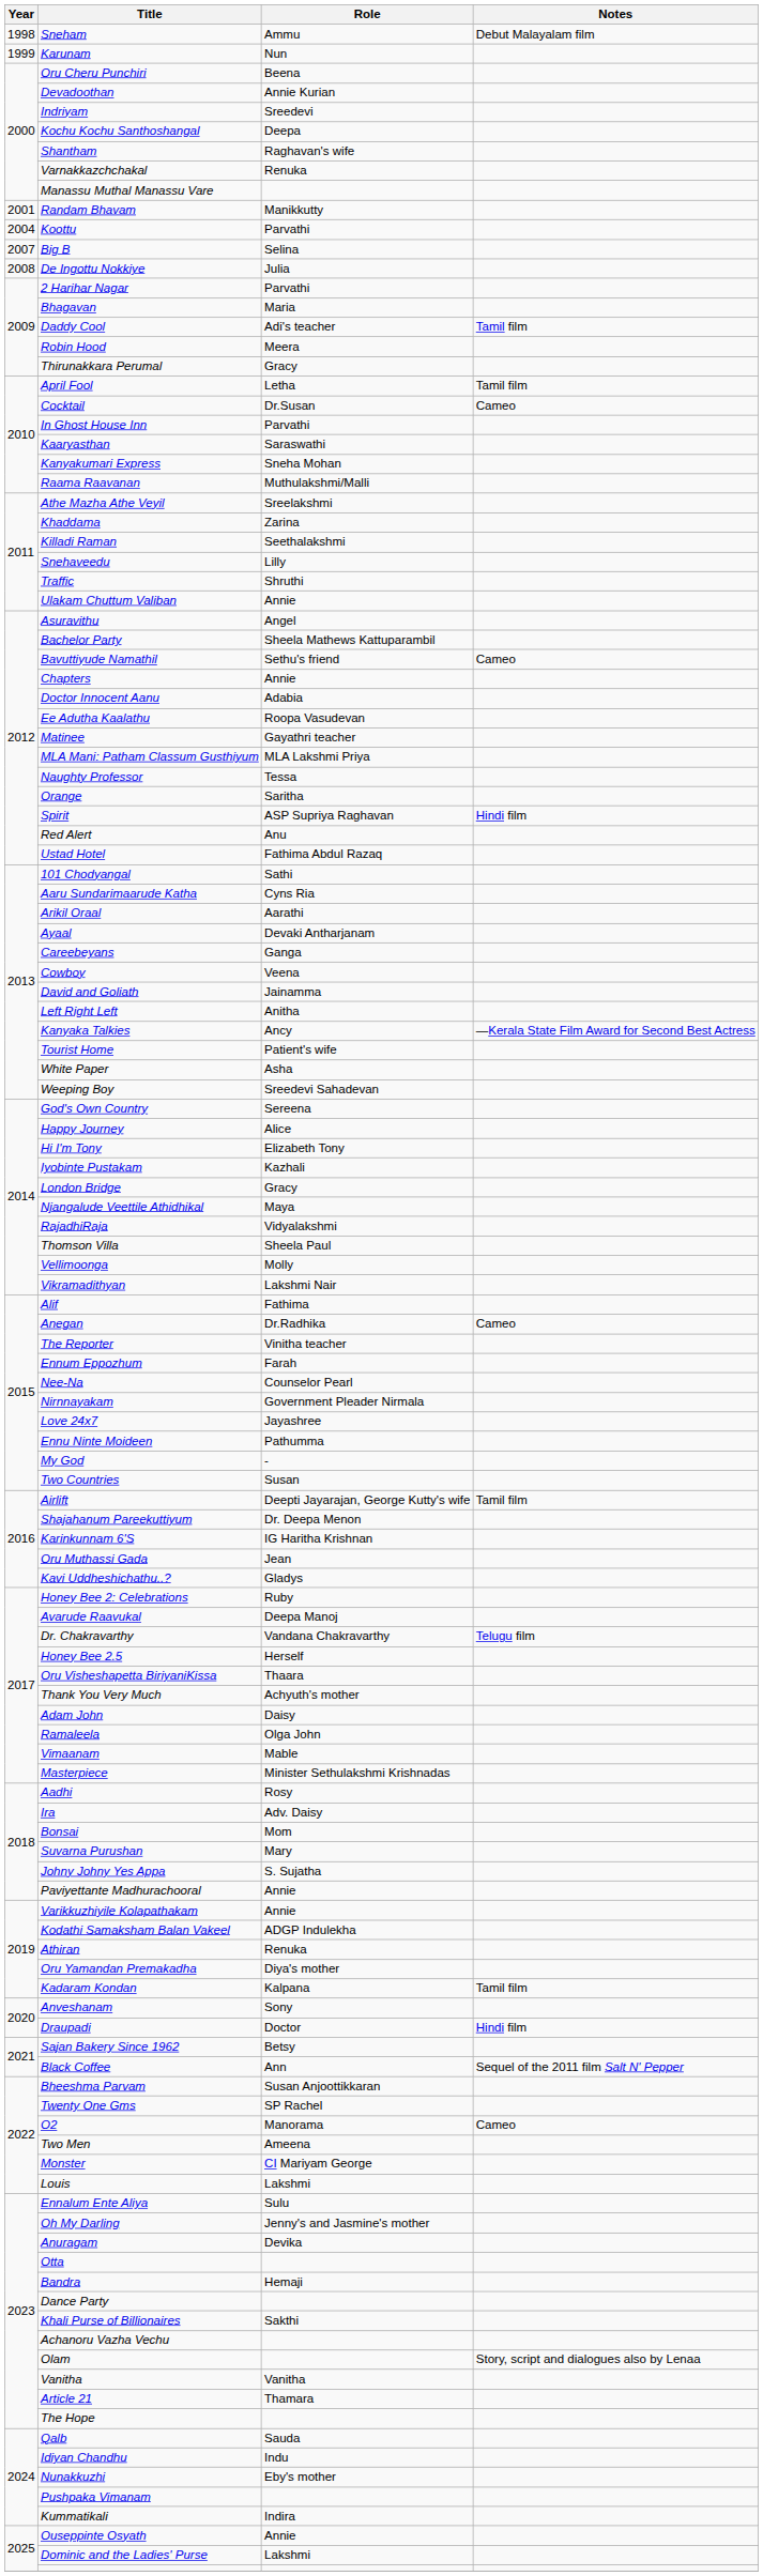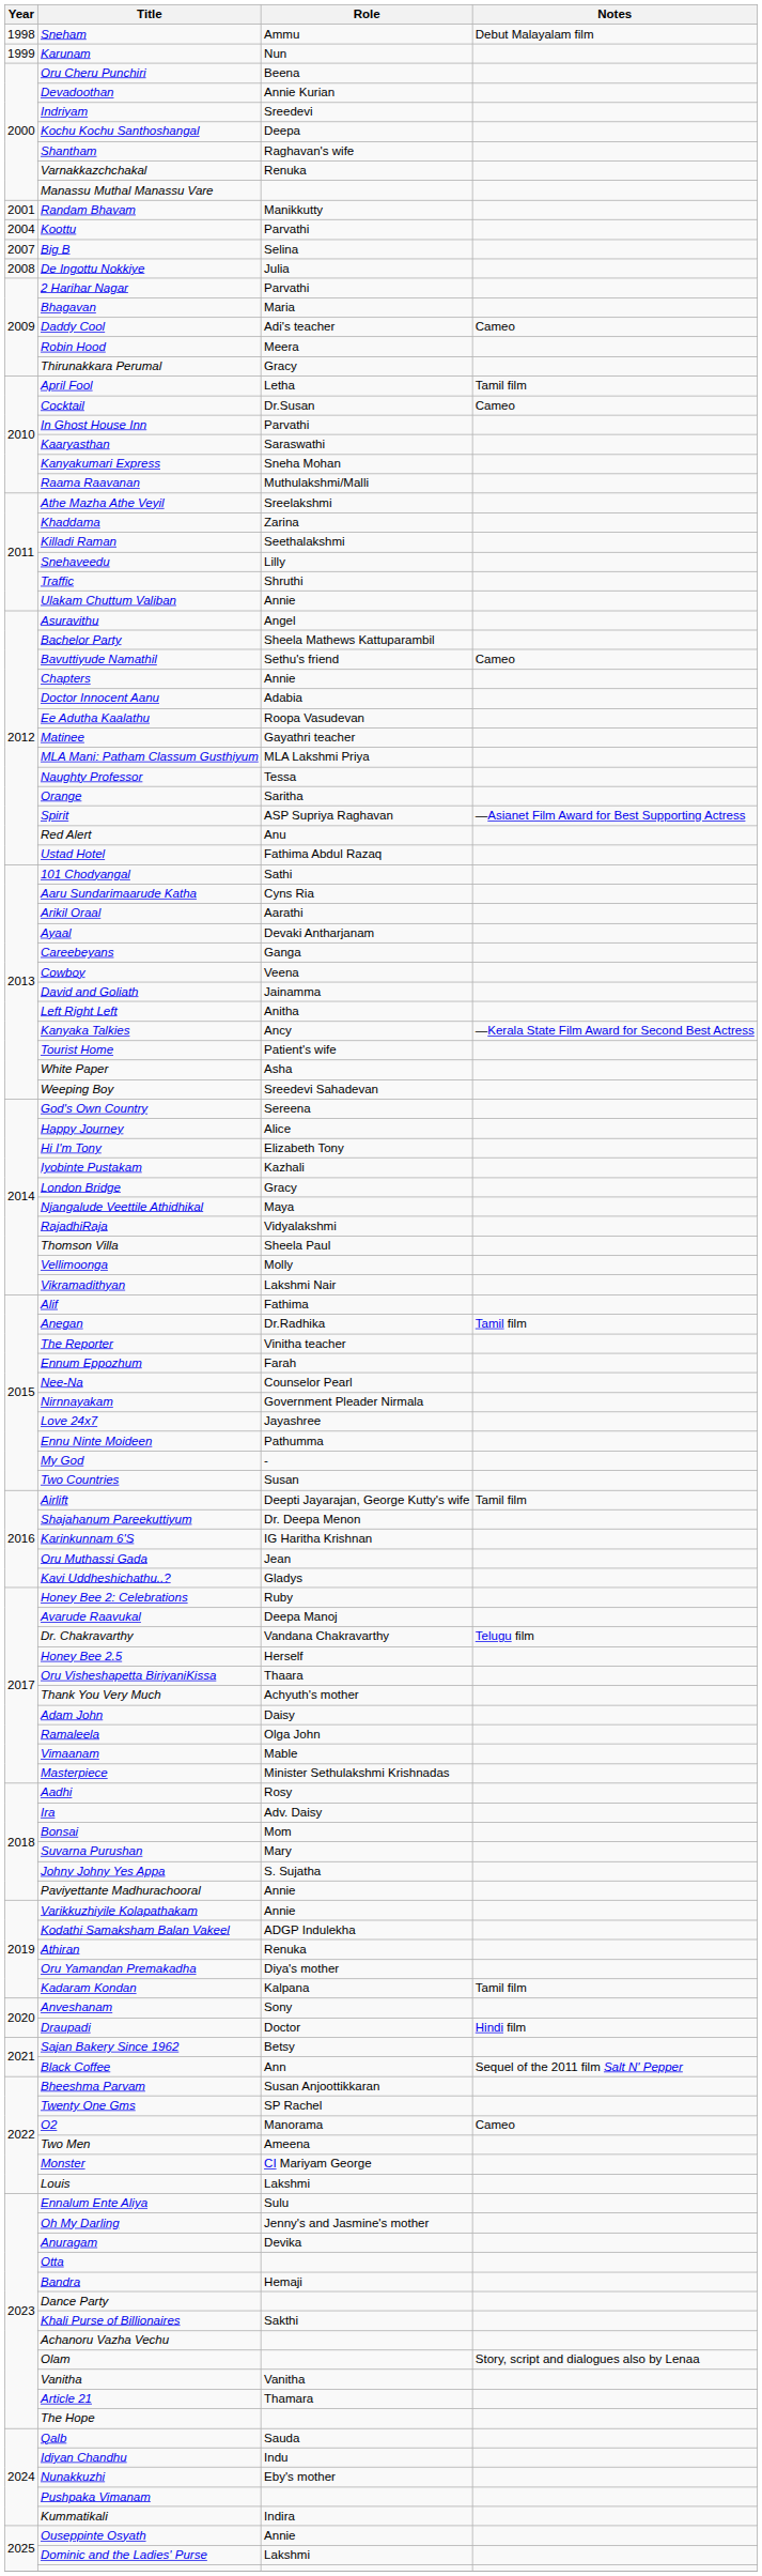Daddy Cool | Notes: Tamil film -> Cameo
Spirit | Notes: Hindi film -> —Asianet Film Award for Best Supporting Actress
Anegan | Notes: Cameo -> Tamil film
